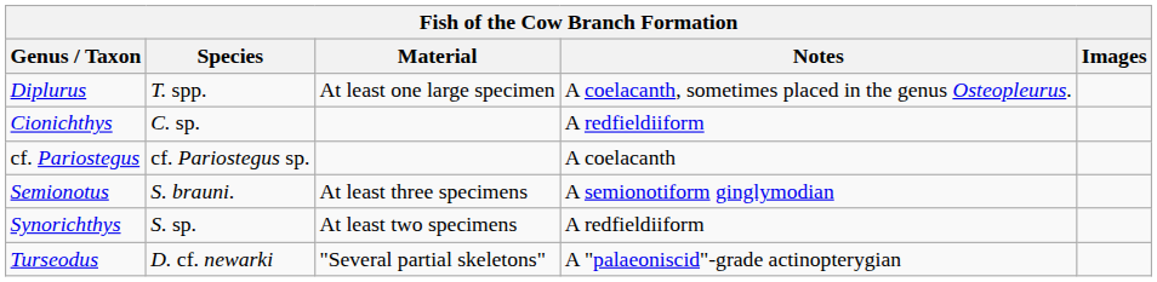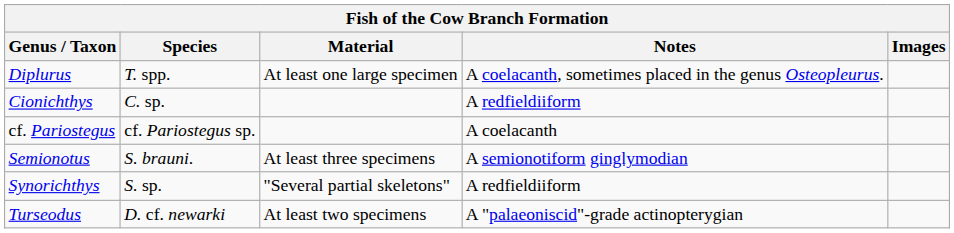Synorichthys | Material: At least two specimens -> "Several partial skeletons"
Turseodus | Material: "Several partial skeletons" -> At least two specimens
